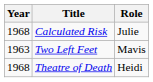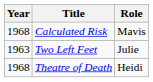Calculated Risk | Role: Julie -> Mavis
Two Left Feet | Role: Mavis -> Julie
